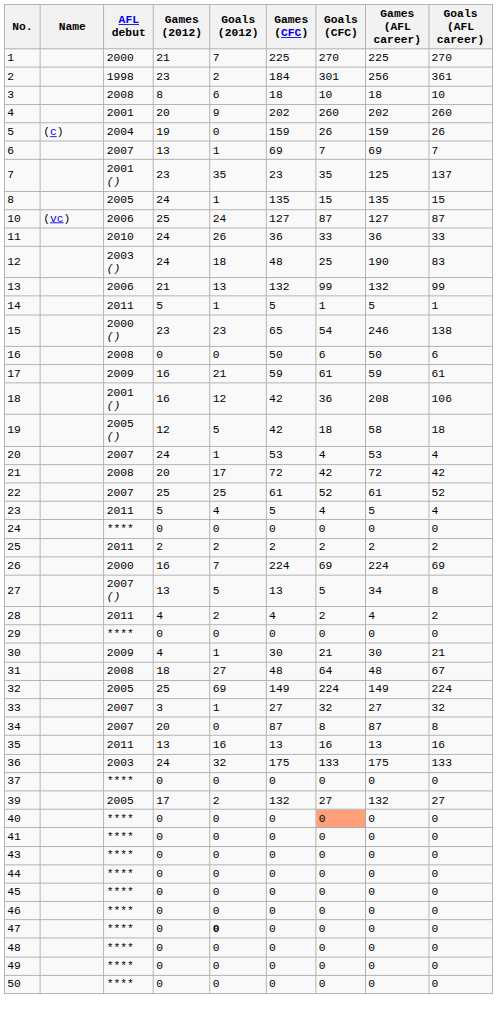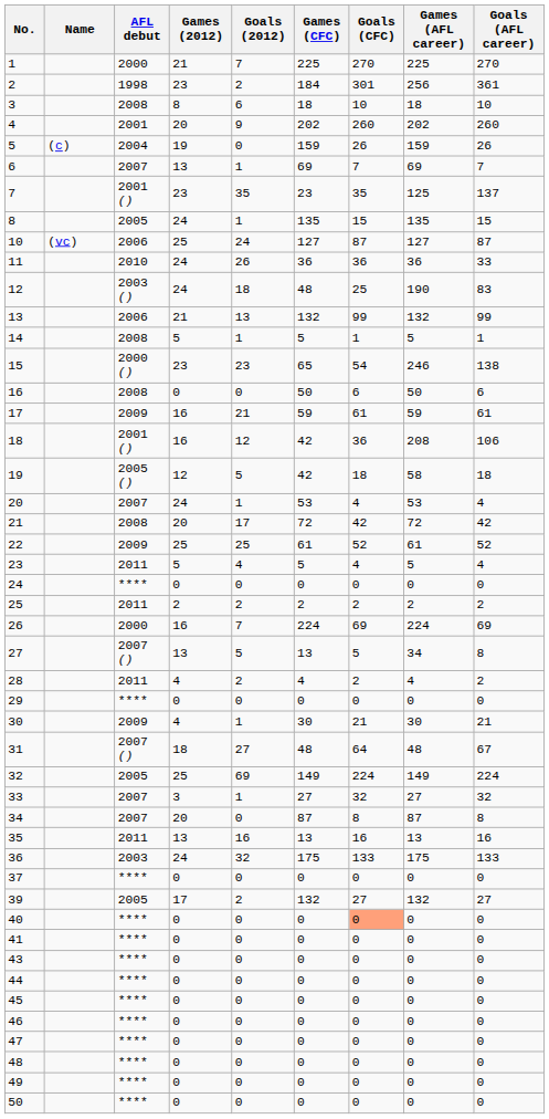11 | Goals (CFC): 33 -> 36
14 | AFL debut: 2011 -> 2008
22 | AFL debut: 2007 -> 2009
31 | AFL debut: 2008 -> 2007 ()
47 | Goals (2012): bold -> normal
